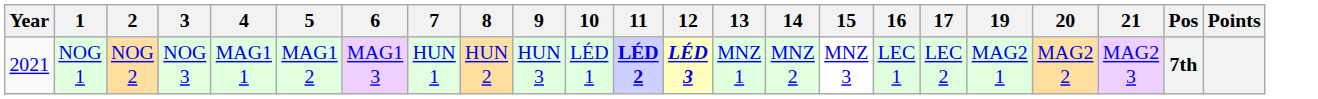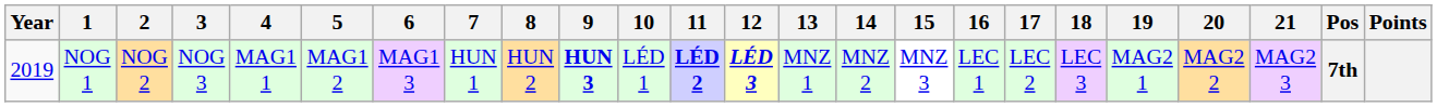+ column: 18 | LEC 3
NOG 1 | Year: 2021 -> 2019
NOG 1 | 9: normal -> bold
